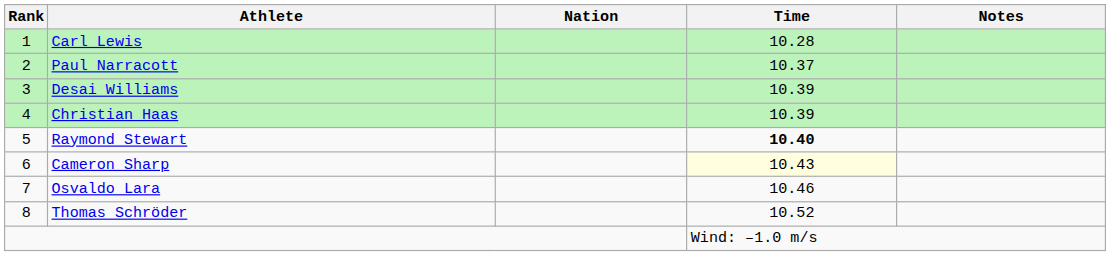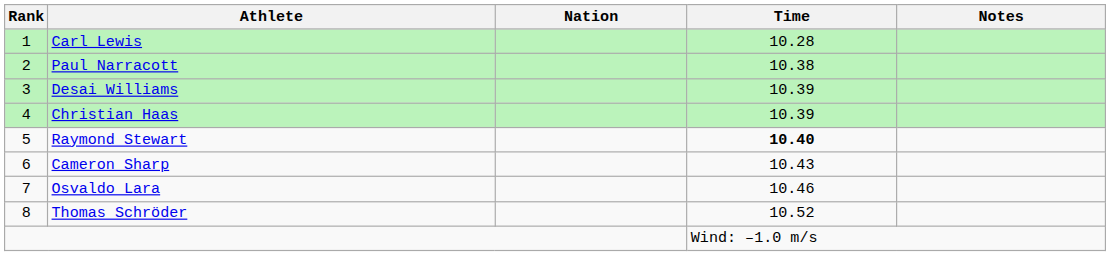Paul Narracott | Time: 10.37 -> 10.38
Cameron Sharp | Time: lightyellow background -> no background
